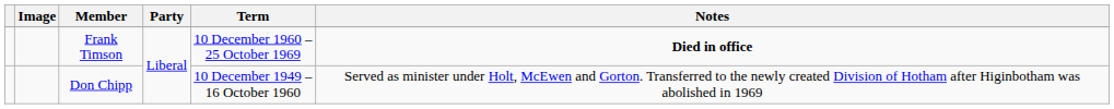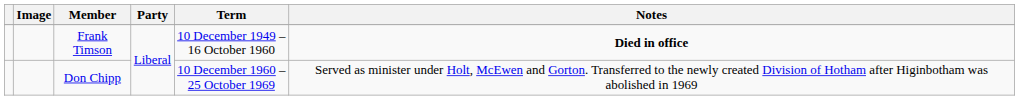Frank Timson | Term: 10 December 1960 – 25 October 1969 -> 10 December 1949 – 16 October 1960
Don Chipp | Term: 10 December 1949 – 16 October 1960 -> 10 December 1960 – 25 October 1969
